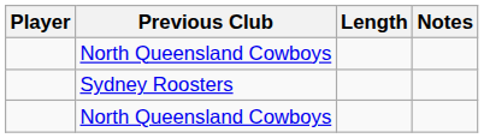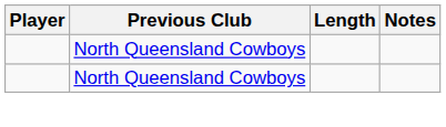- row: Sydney Roosters
